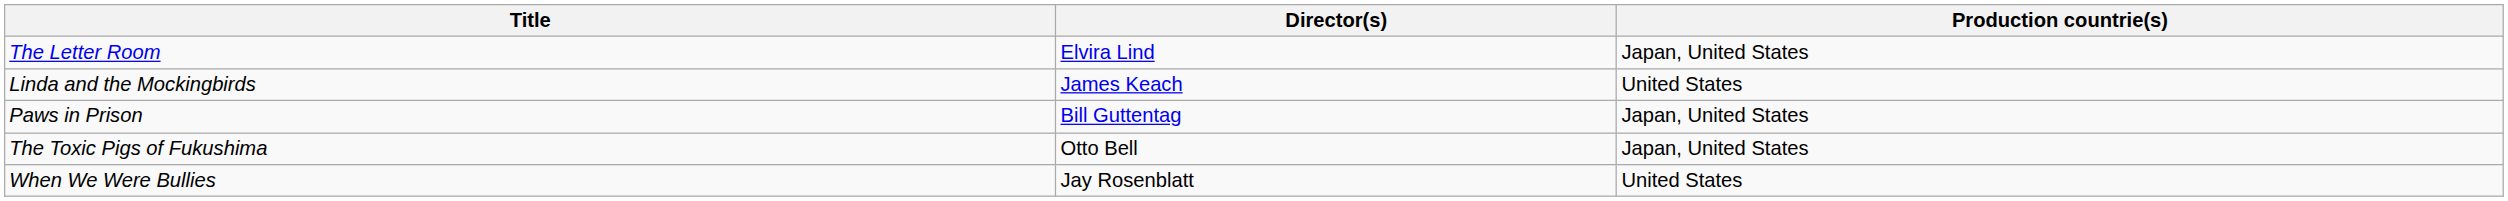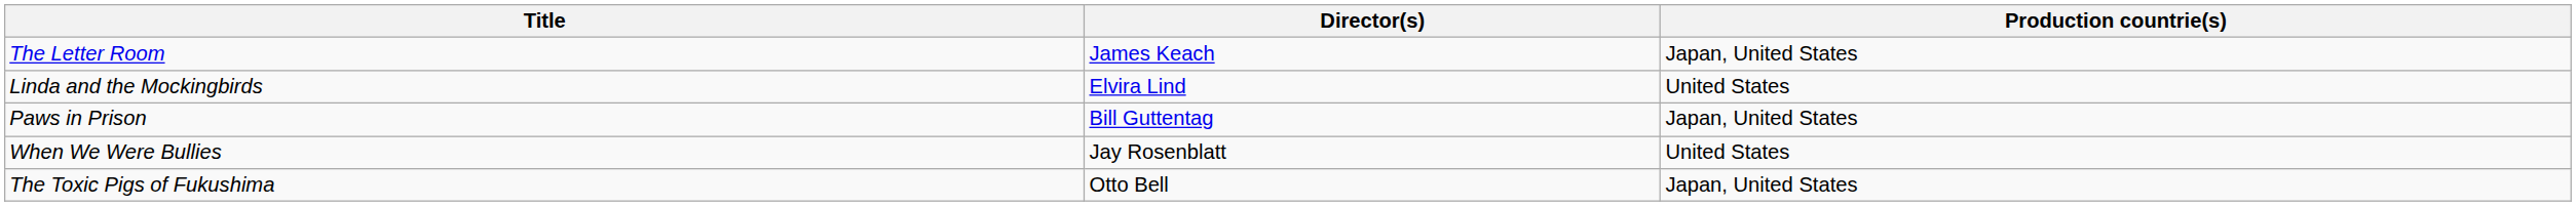The Letter Room | Director(s): Elvira Lind -> James Keach
Linda and the Mockingbirds | Director(s): James Keach -> Elvira Lind
rows swapped: The Toxic Pigs of Fukushima <-> When We Were Bullies
